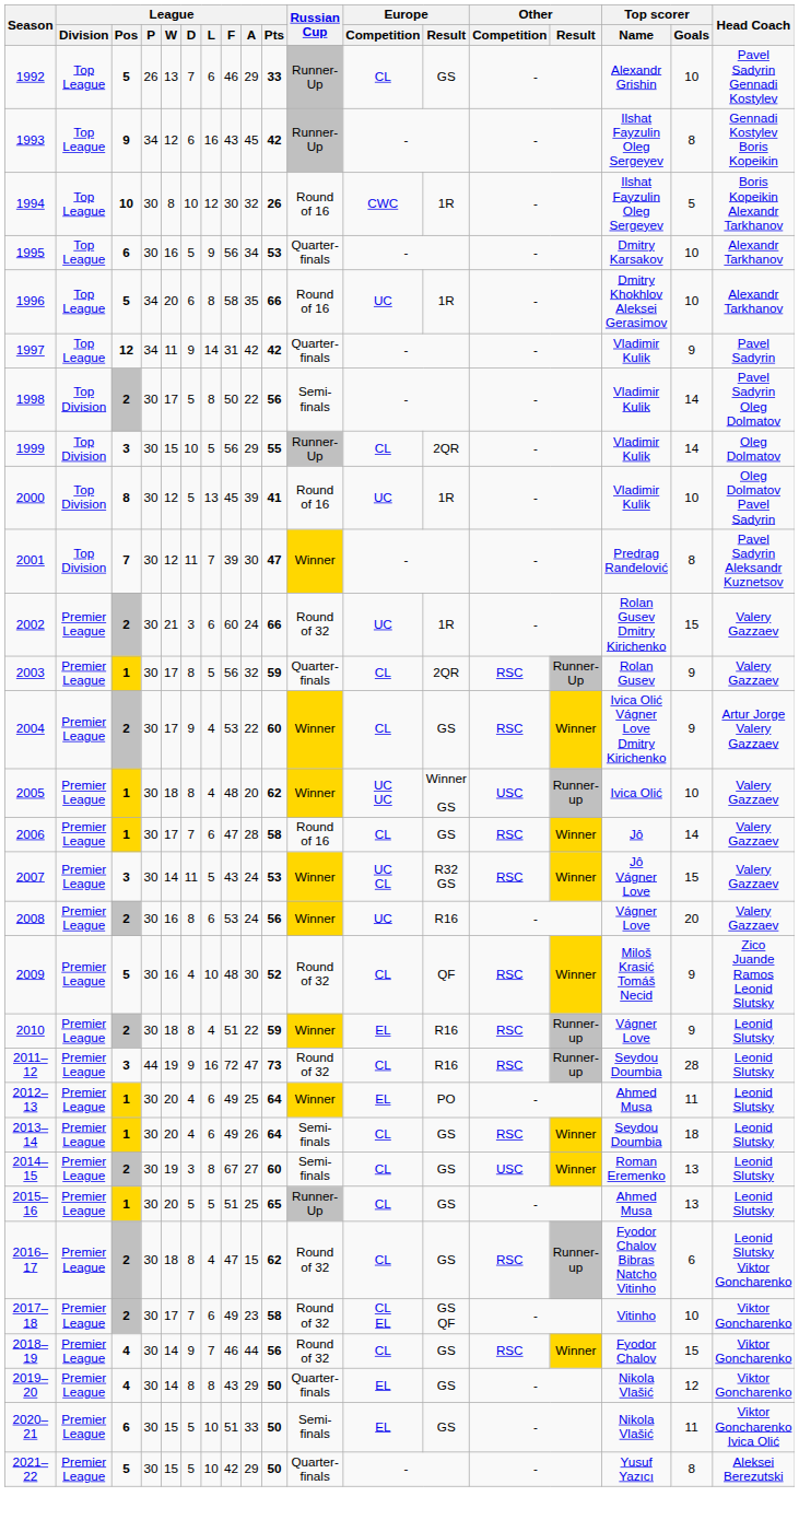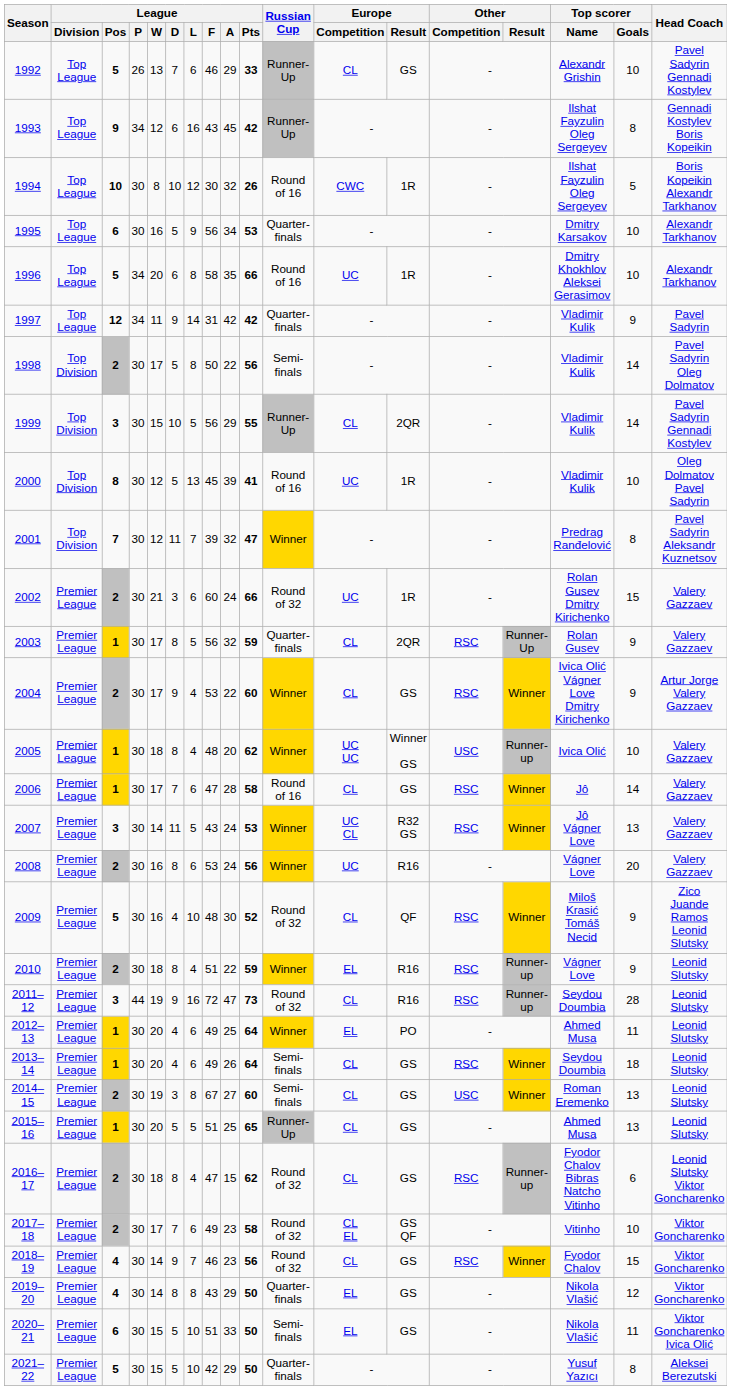1999 | Head Coach: Oleg Dolmatov -> Pavel Sadyrin Gennadi Kostylev
2001 | League / A: 30 -> 32
2007 | Top scorer / Goals: 15 -> 13
2018–19 | League / A: 44 -> 23
